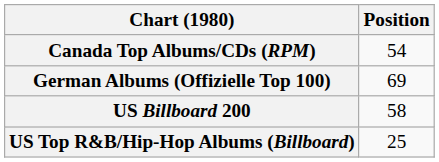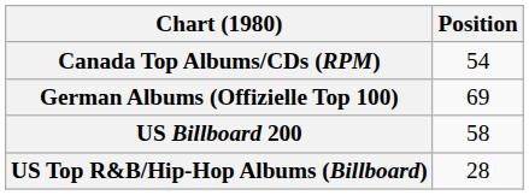US Top R&B/Hip-Hop Albums (Billboard) | Position: 25 -> 28
